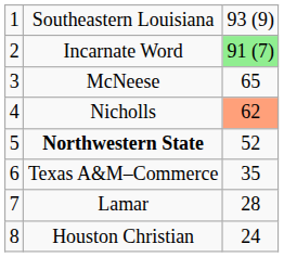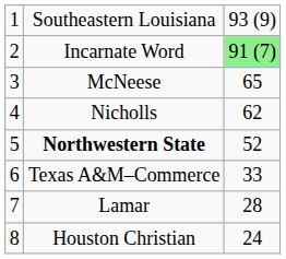Nicholls | column 3: lightsalmon background -> no background
Texas A&M–Commerce | column 3: 35 -> 33
